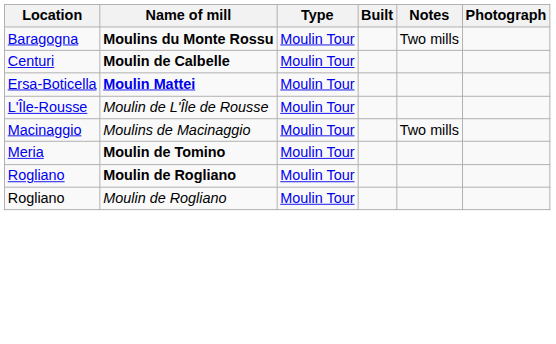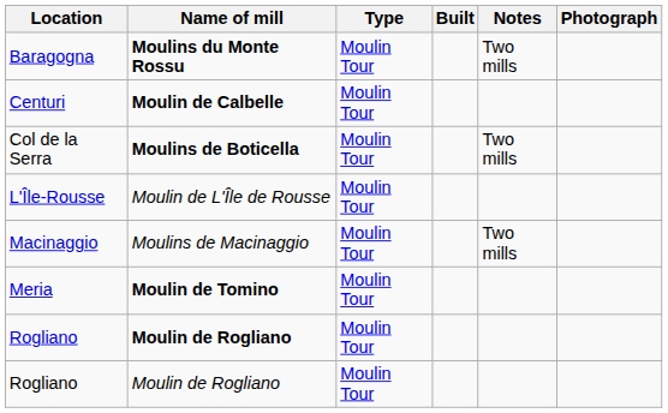- row: Ersa-Boticella | Moulin Mattei | Moulin Tour
+ row: Col de la Serra | Moulins de Boticella | Moulin Tour | Two mills
